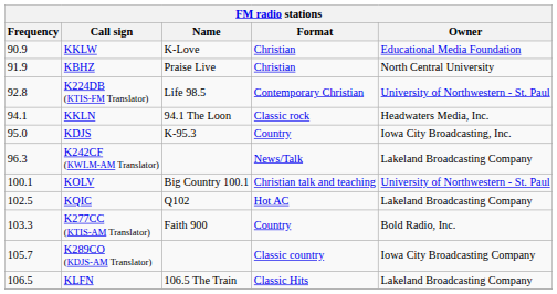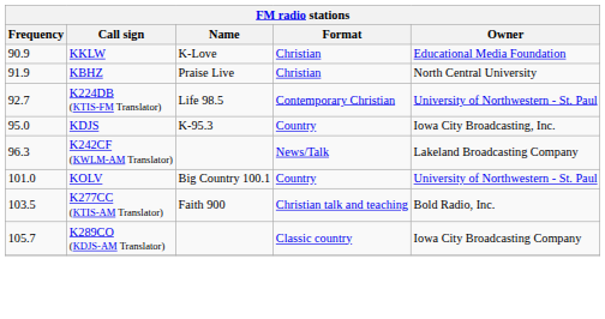K224DB (KTIS-FM Translator) | Frequency: 92.8 -> 92.7
- row: 94.1 | KKLN | 94.1 The Loon | Classic rock | Headwaters Media, Inc.
KOLV | Frequency: 100.1 -> 101.0
KOLV | Format: Christian talk and teaching -> Country
- row: 102.5 | KQIC | Q102 | Hot AC | Lakeland Broadcasting Company
K277CC (KTIS-AM Translator) | Frequency: 103.3 -> 103.5
K277CC (KTIS-AM Translator) | Format: Country -> Christian talk and teaching
- row: 106.5 | KLFN | 106.5 The Train | Classic Hits | Lakeland Broadcasting Company
